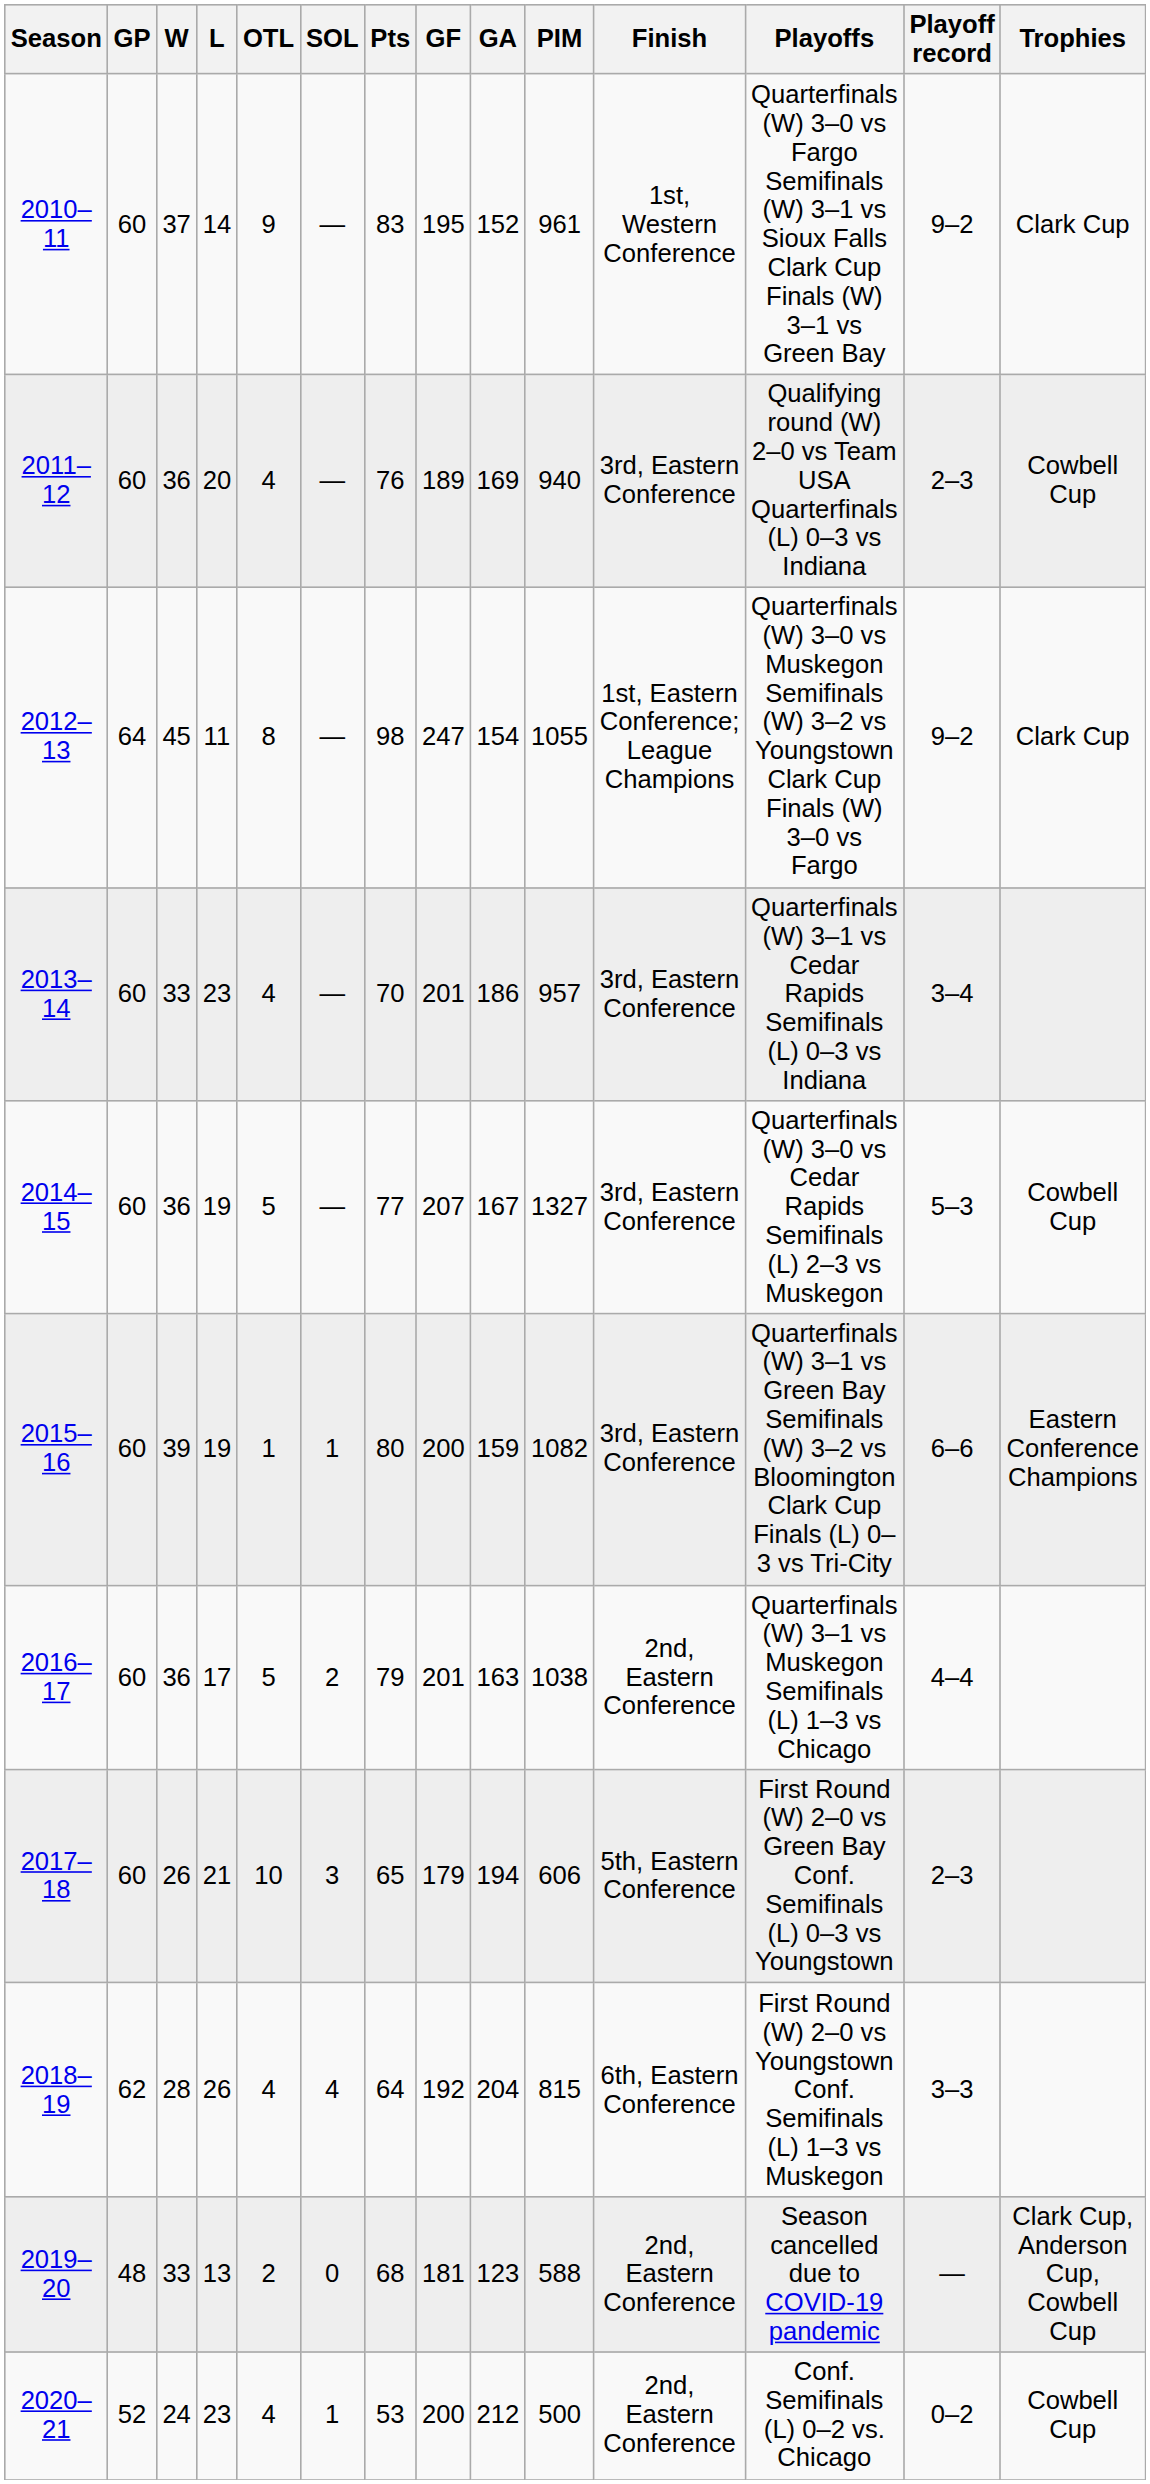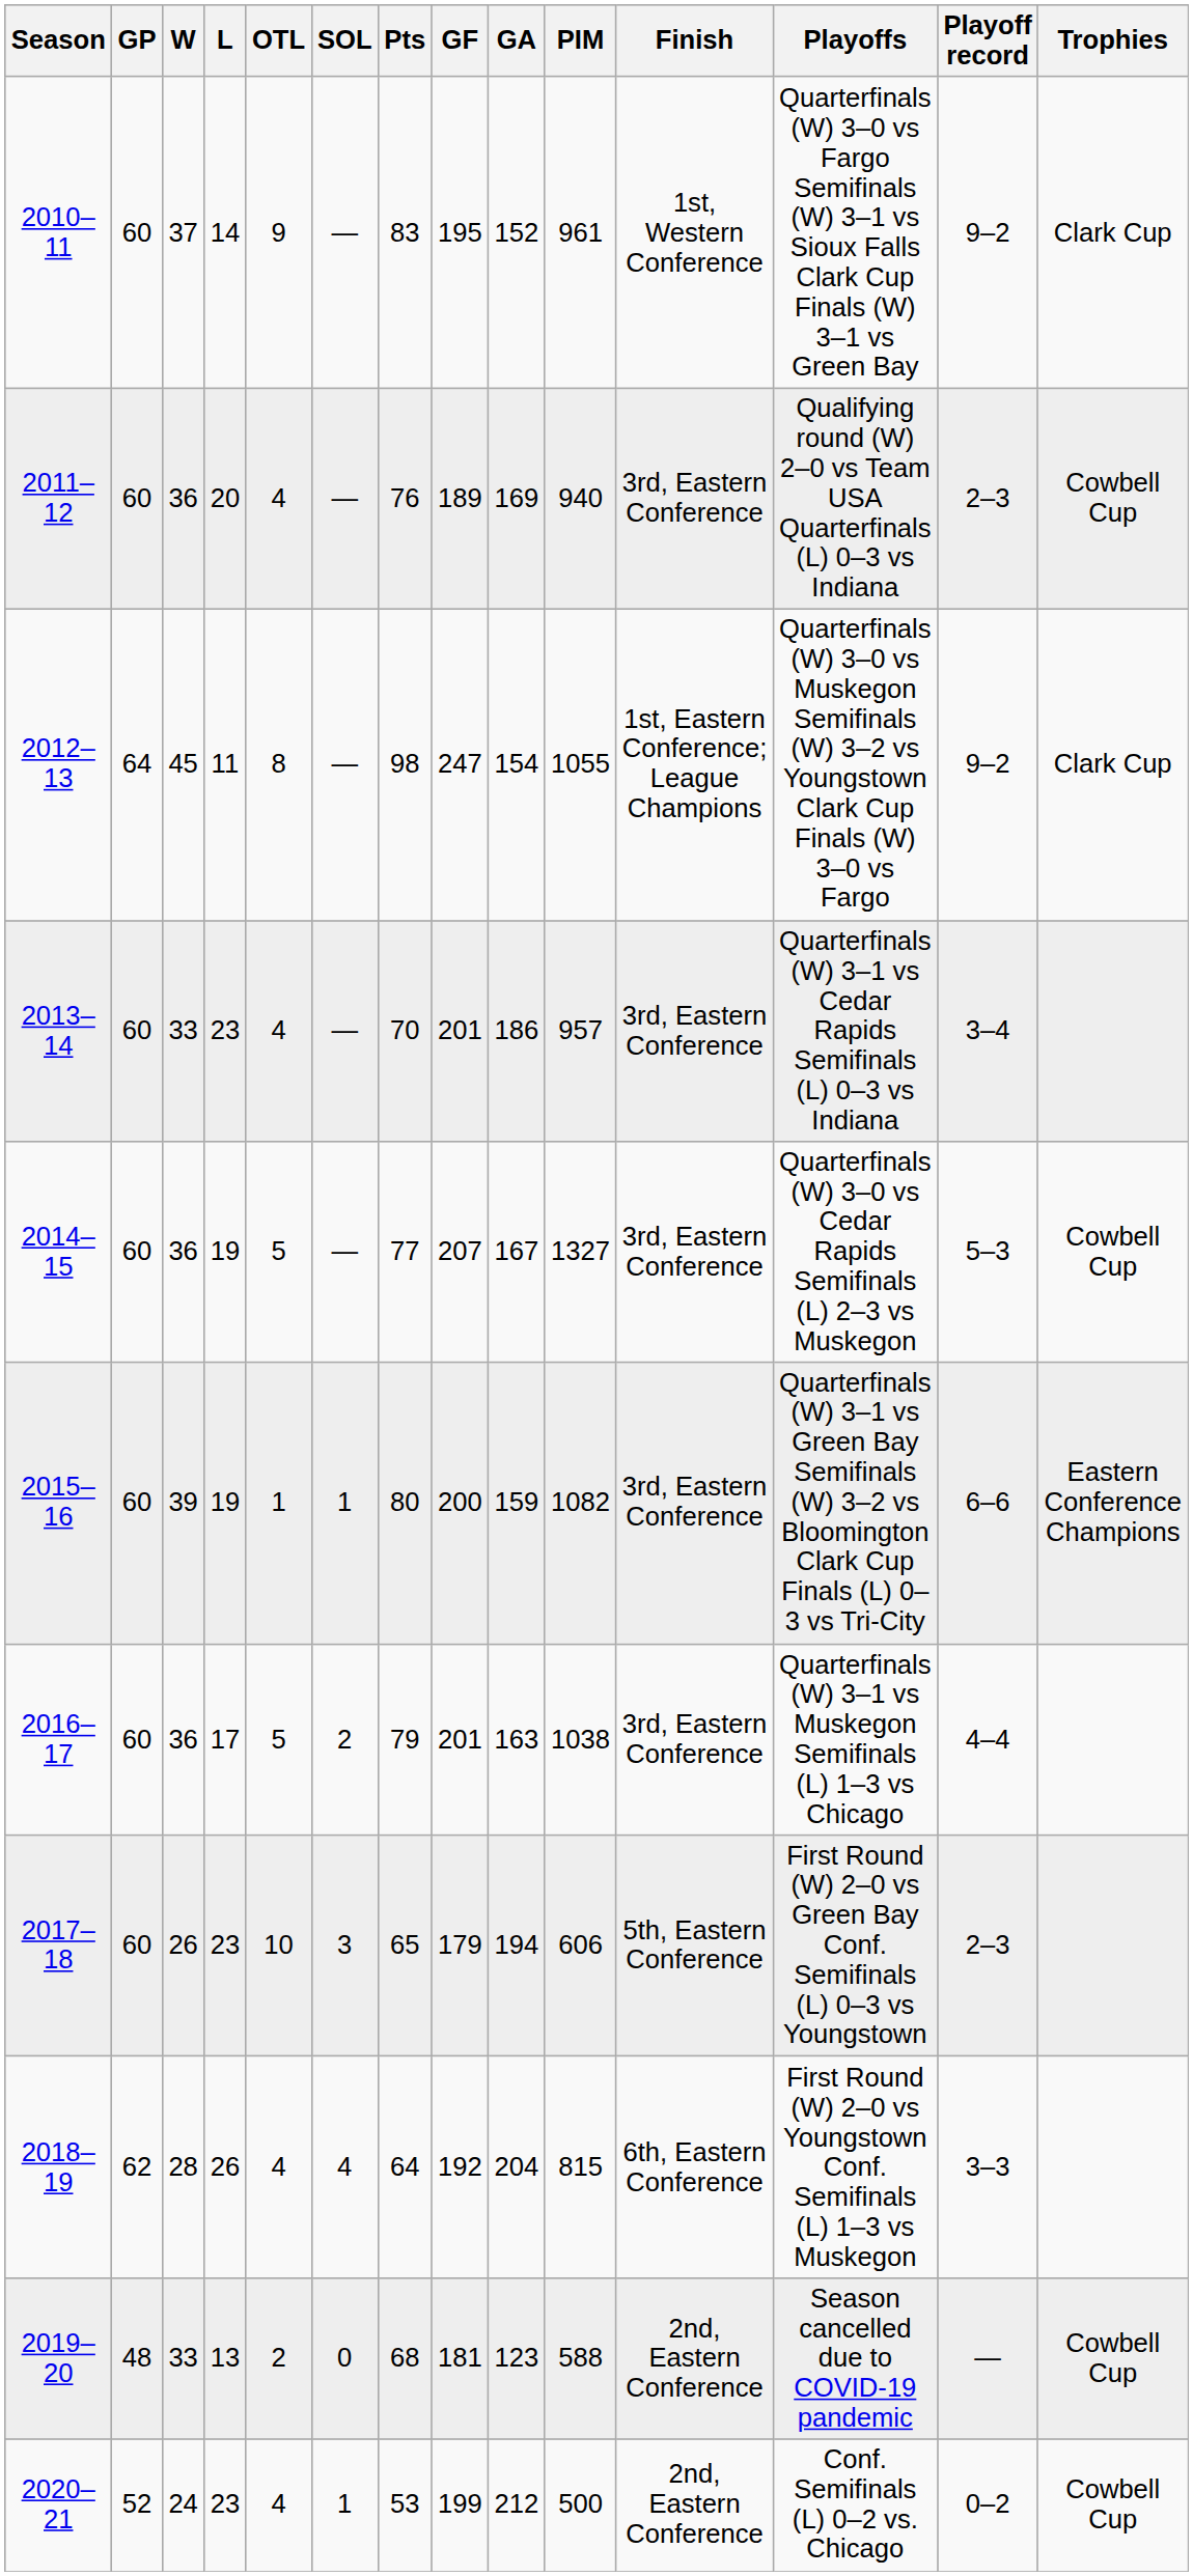2016–17 | Finish: 2nd, Eastern Conference -> 3rd, Eastern Conference
2017–18 | L: 21 -> 23
2019–20 | Trophies: Clark Cup, Anderson Cup, Cowbell Cup -> Cowbell Cup
2020–21 | GF: 200 -> 199
